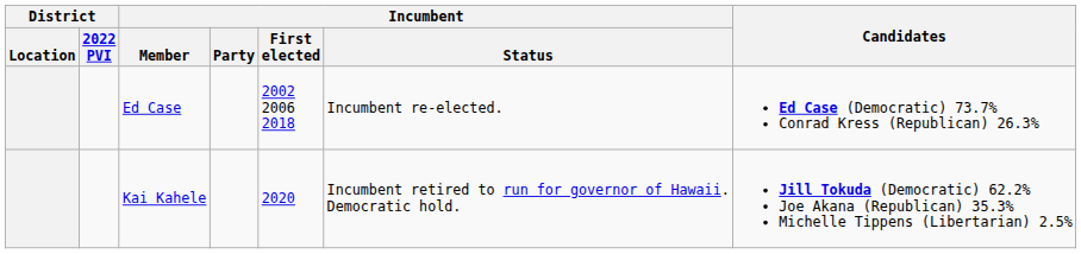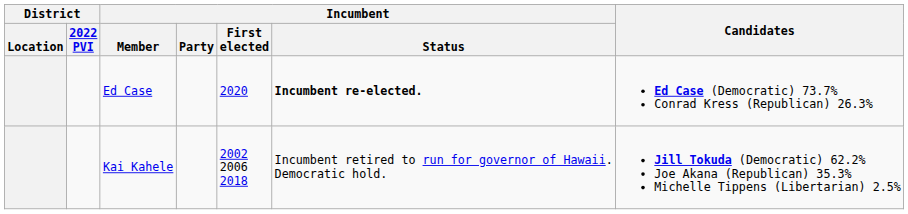Ed Case | Incumbent / First elected: 2002 2006 2018 -> 2020
Ed Case | Incumbent / Status: normal -> bold
Kai Kahele | Incumbent / First elected: 2020 -> 2002 2006 2018
